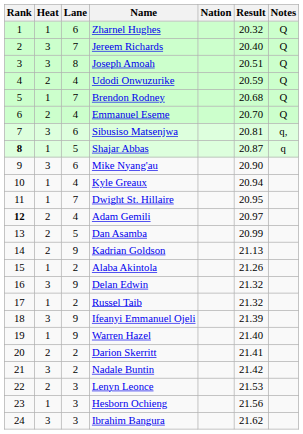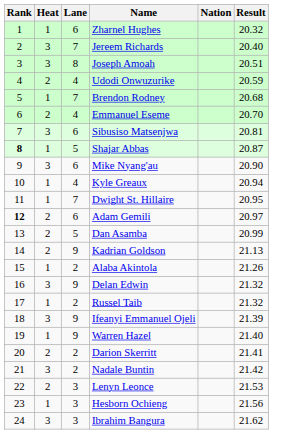- column: Notes | Q | Q | Q | Q | Q | Q | q, | q
Adam Gemili | Lane: 4 -> 6
